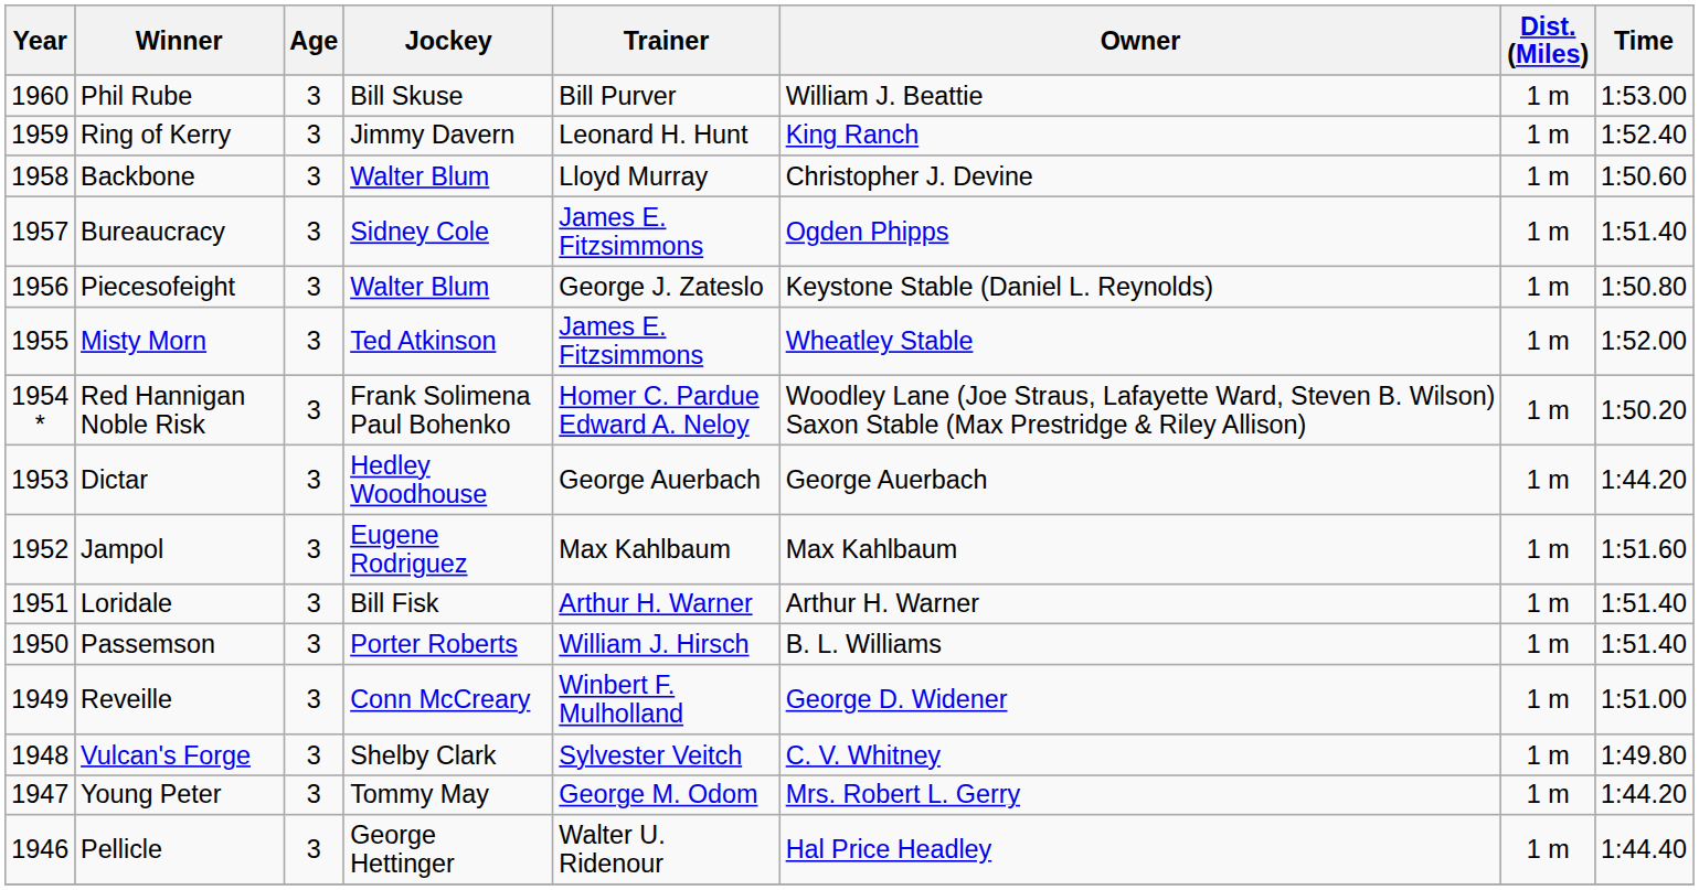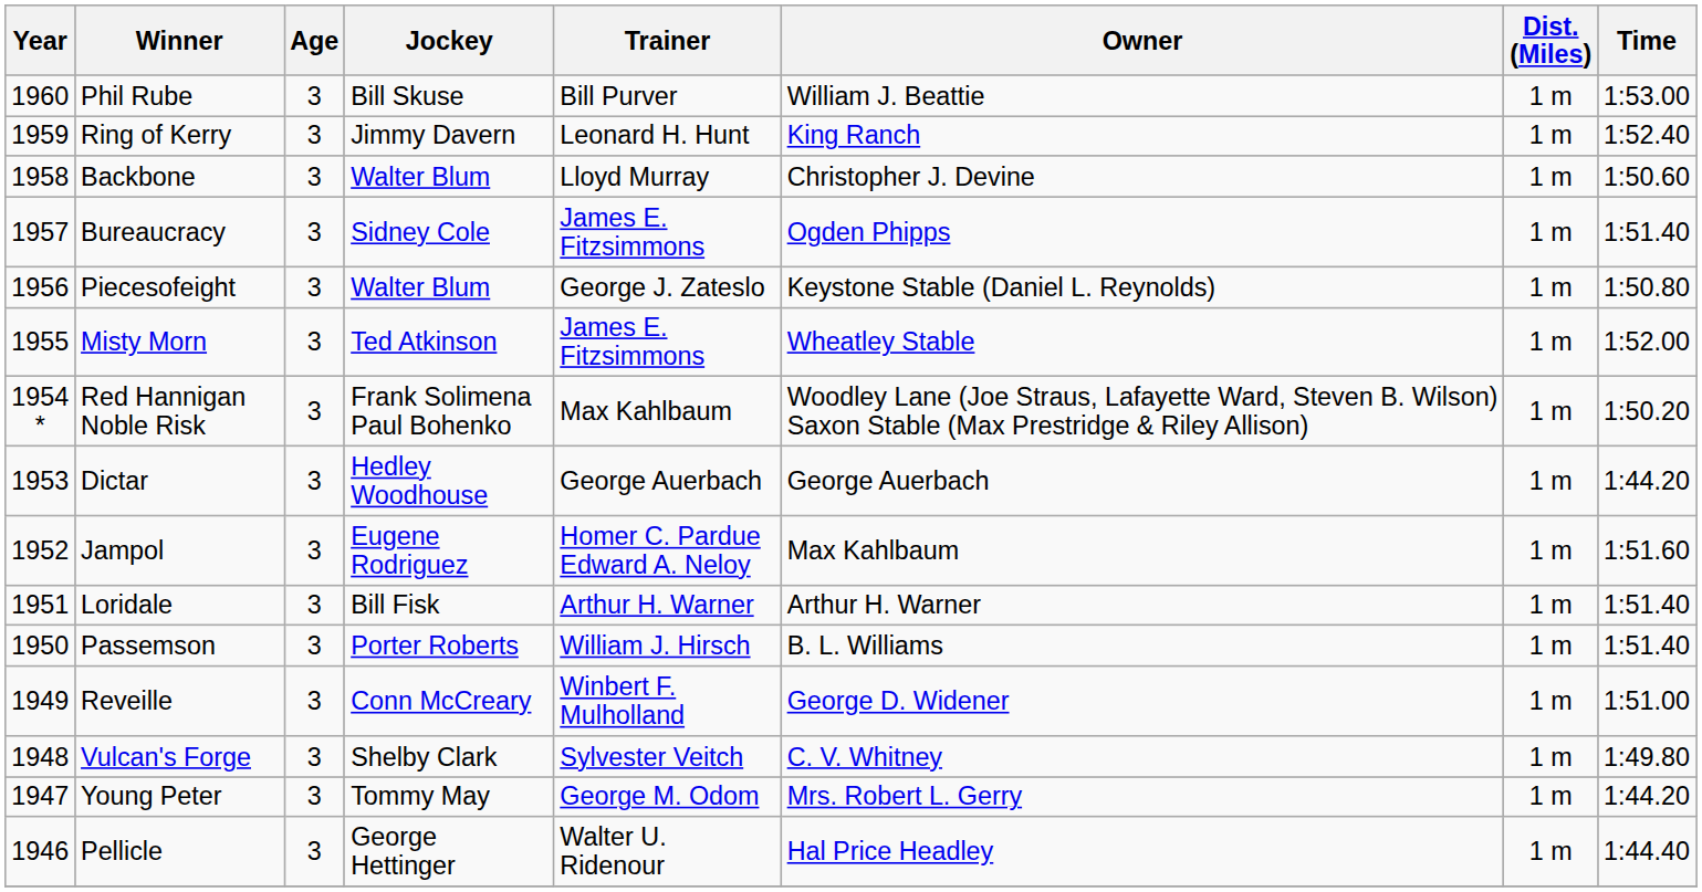Red Hannigan Noble Risk | Trainer: Homer C. Pardue Edward A. Neloy -> Max Kahlbaum
Jampol | Trainer: Max Kahlbaum -> Homer C. Pardue Edward A. Neloy
